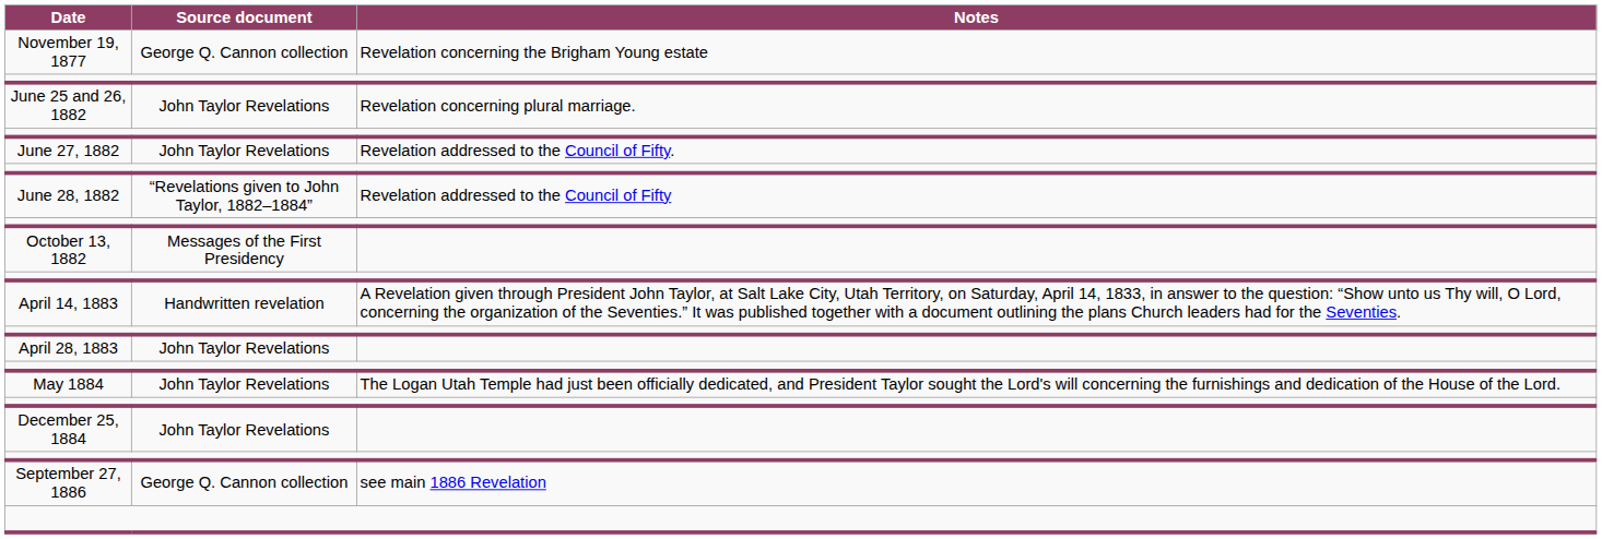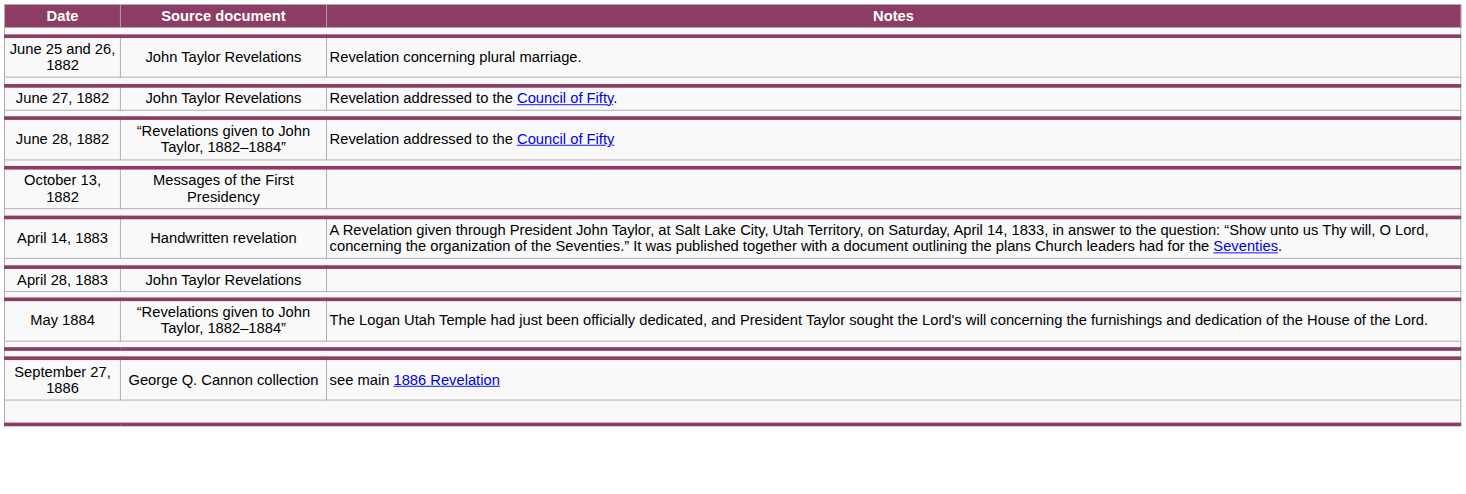- row: November 19, 1877 | George Q. Cannon collection | Revelation concerning the Brigham Young estate
May 1884 | Source document: John Taylor Revelations -> “Revelations given to John Taylor, 1882–1884”
- row: December 25, 1884 | John Taylor Revelations
